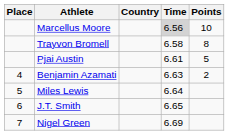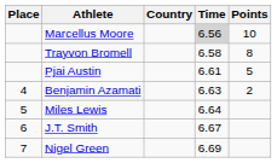J.T. Smith | Time: 6.65 -> 6.67
